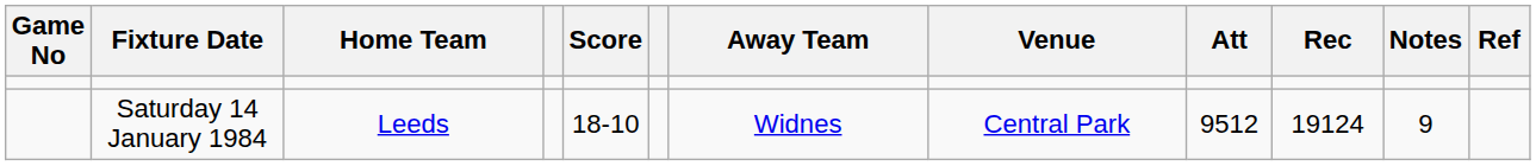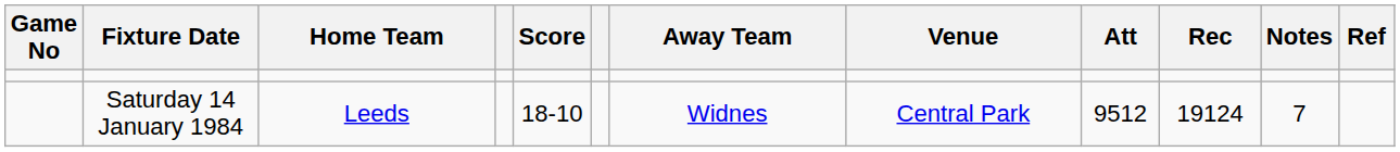Saturday 14 January 1984 | Notes: 9 -> 7
